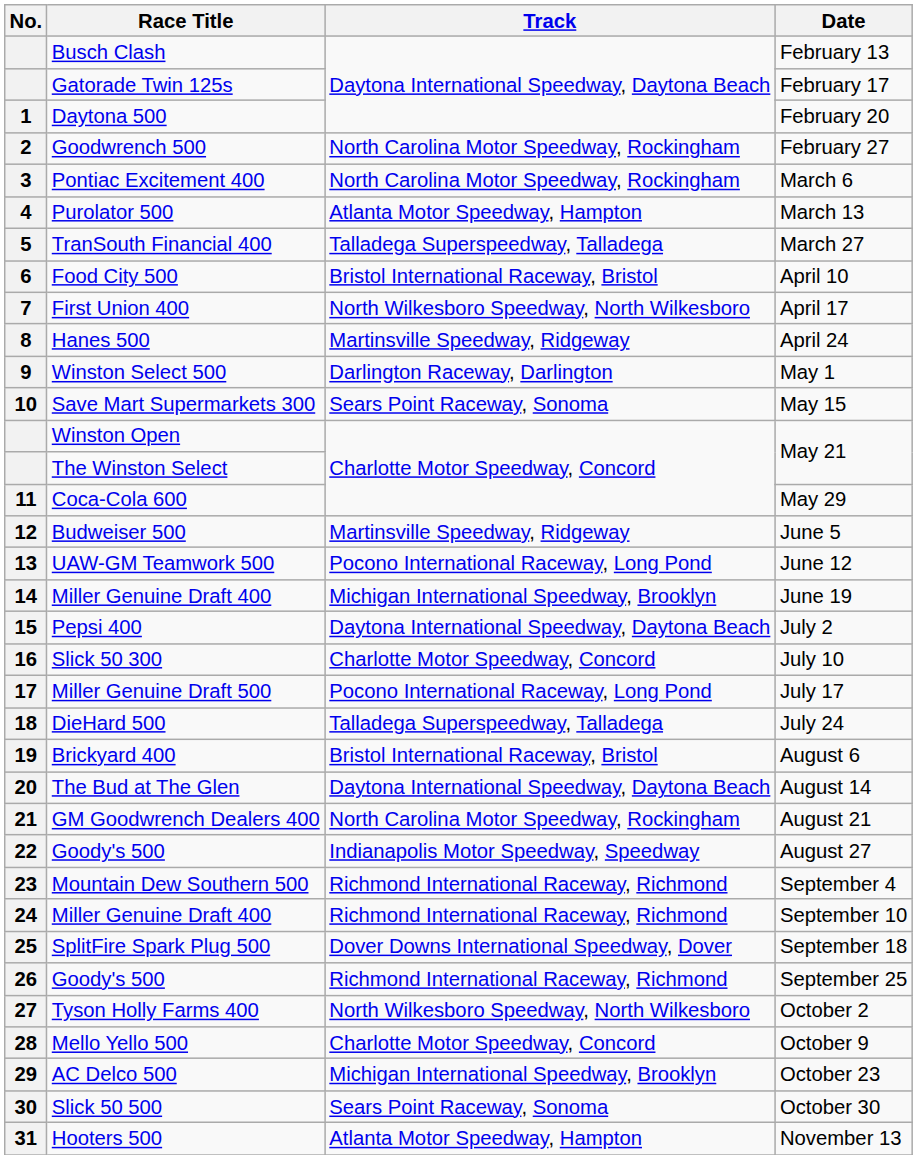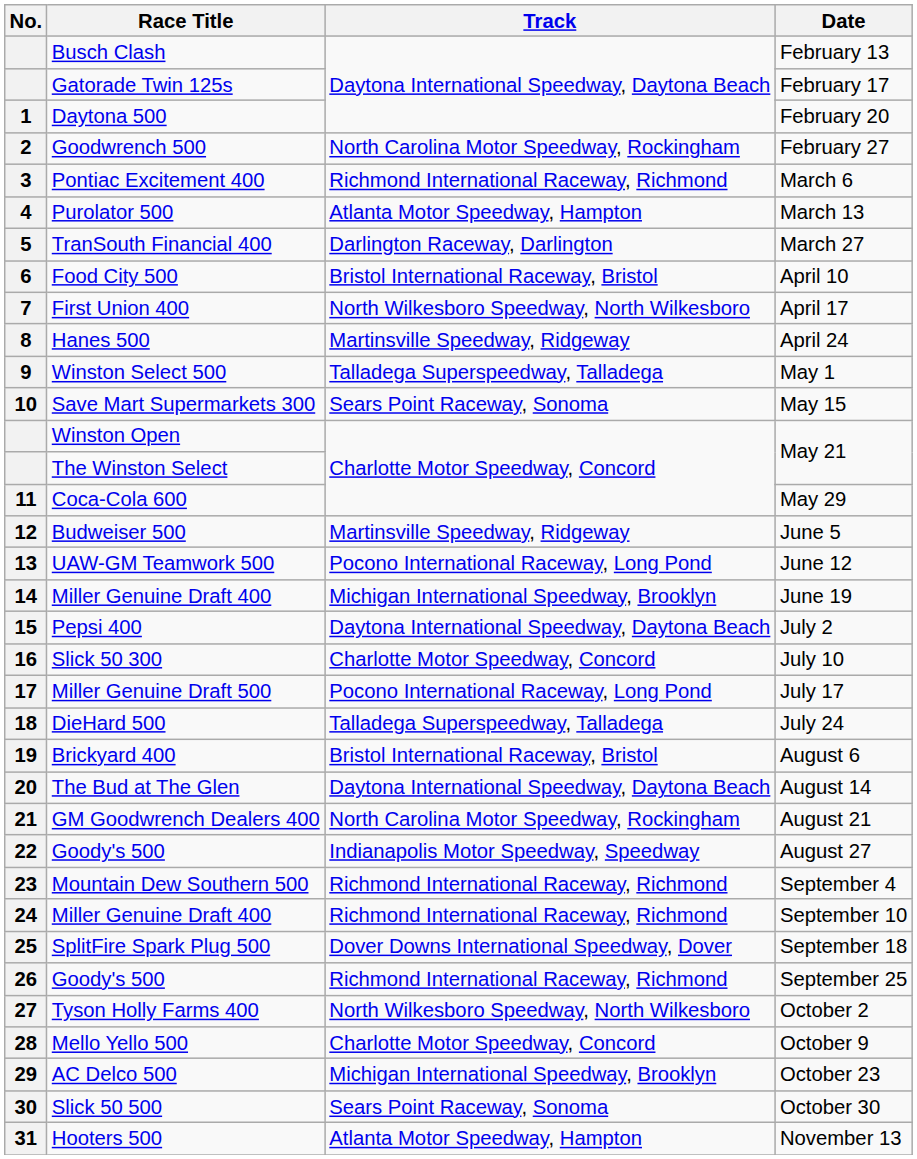March 6 | Track: North Carolina Motor Speedway, Rockingham -> Richmond International Raceway, Richmond
March 27 | Track: Talladega Superspeedway, Talladega -> Darlington Raceway, Darlington
May 1 | Track: Darlington Raceway, Darlington -> Talladega Superspeedway, Talladega
